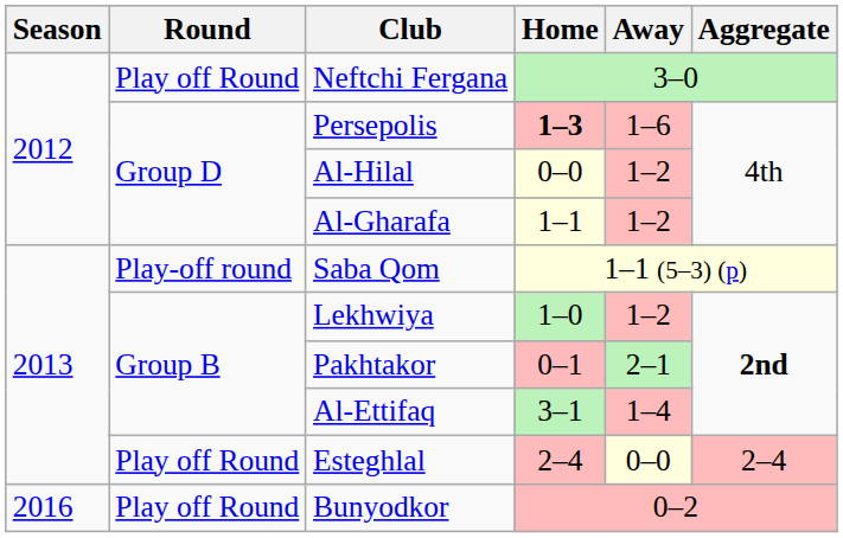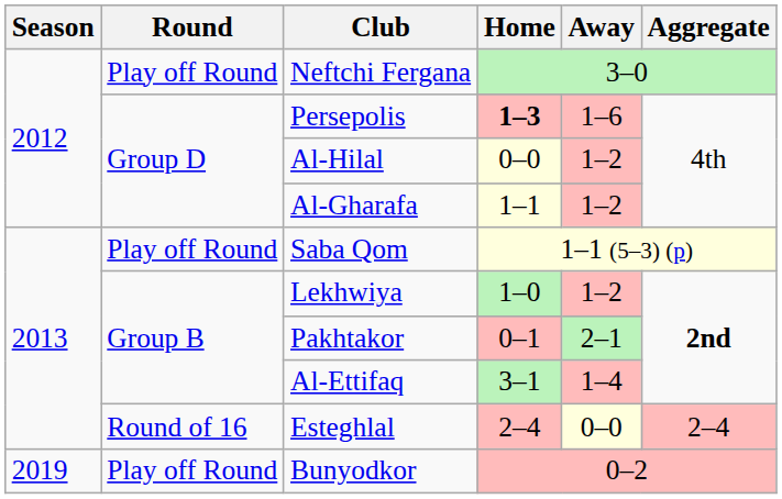Saba Qom | Round: Play-off round -> Play off Round
Esteghlal | Round: Play off Round -> Round of 16
Bunyodkor | Season: 2016 -> 2019
